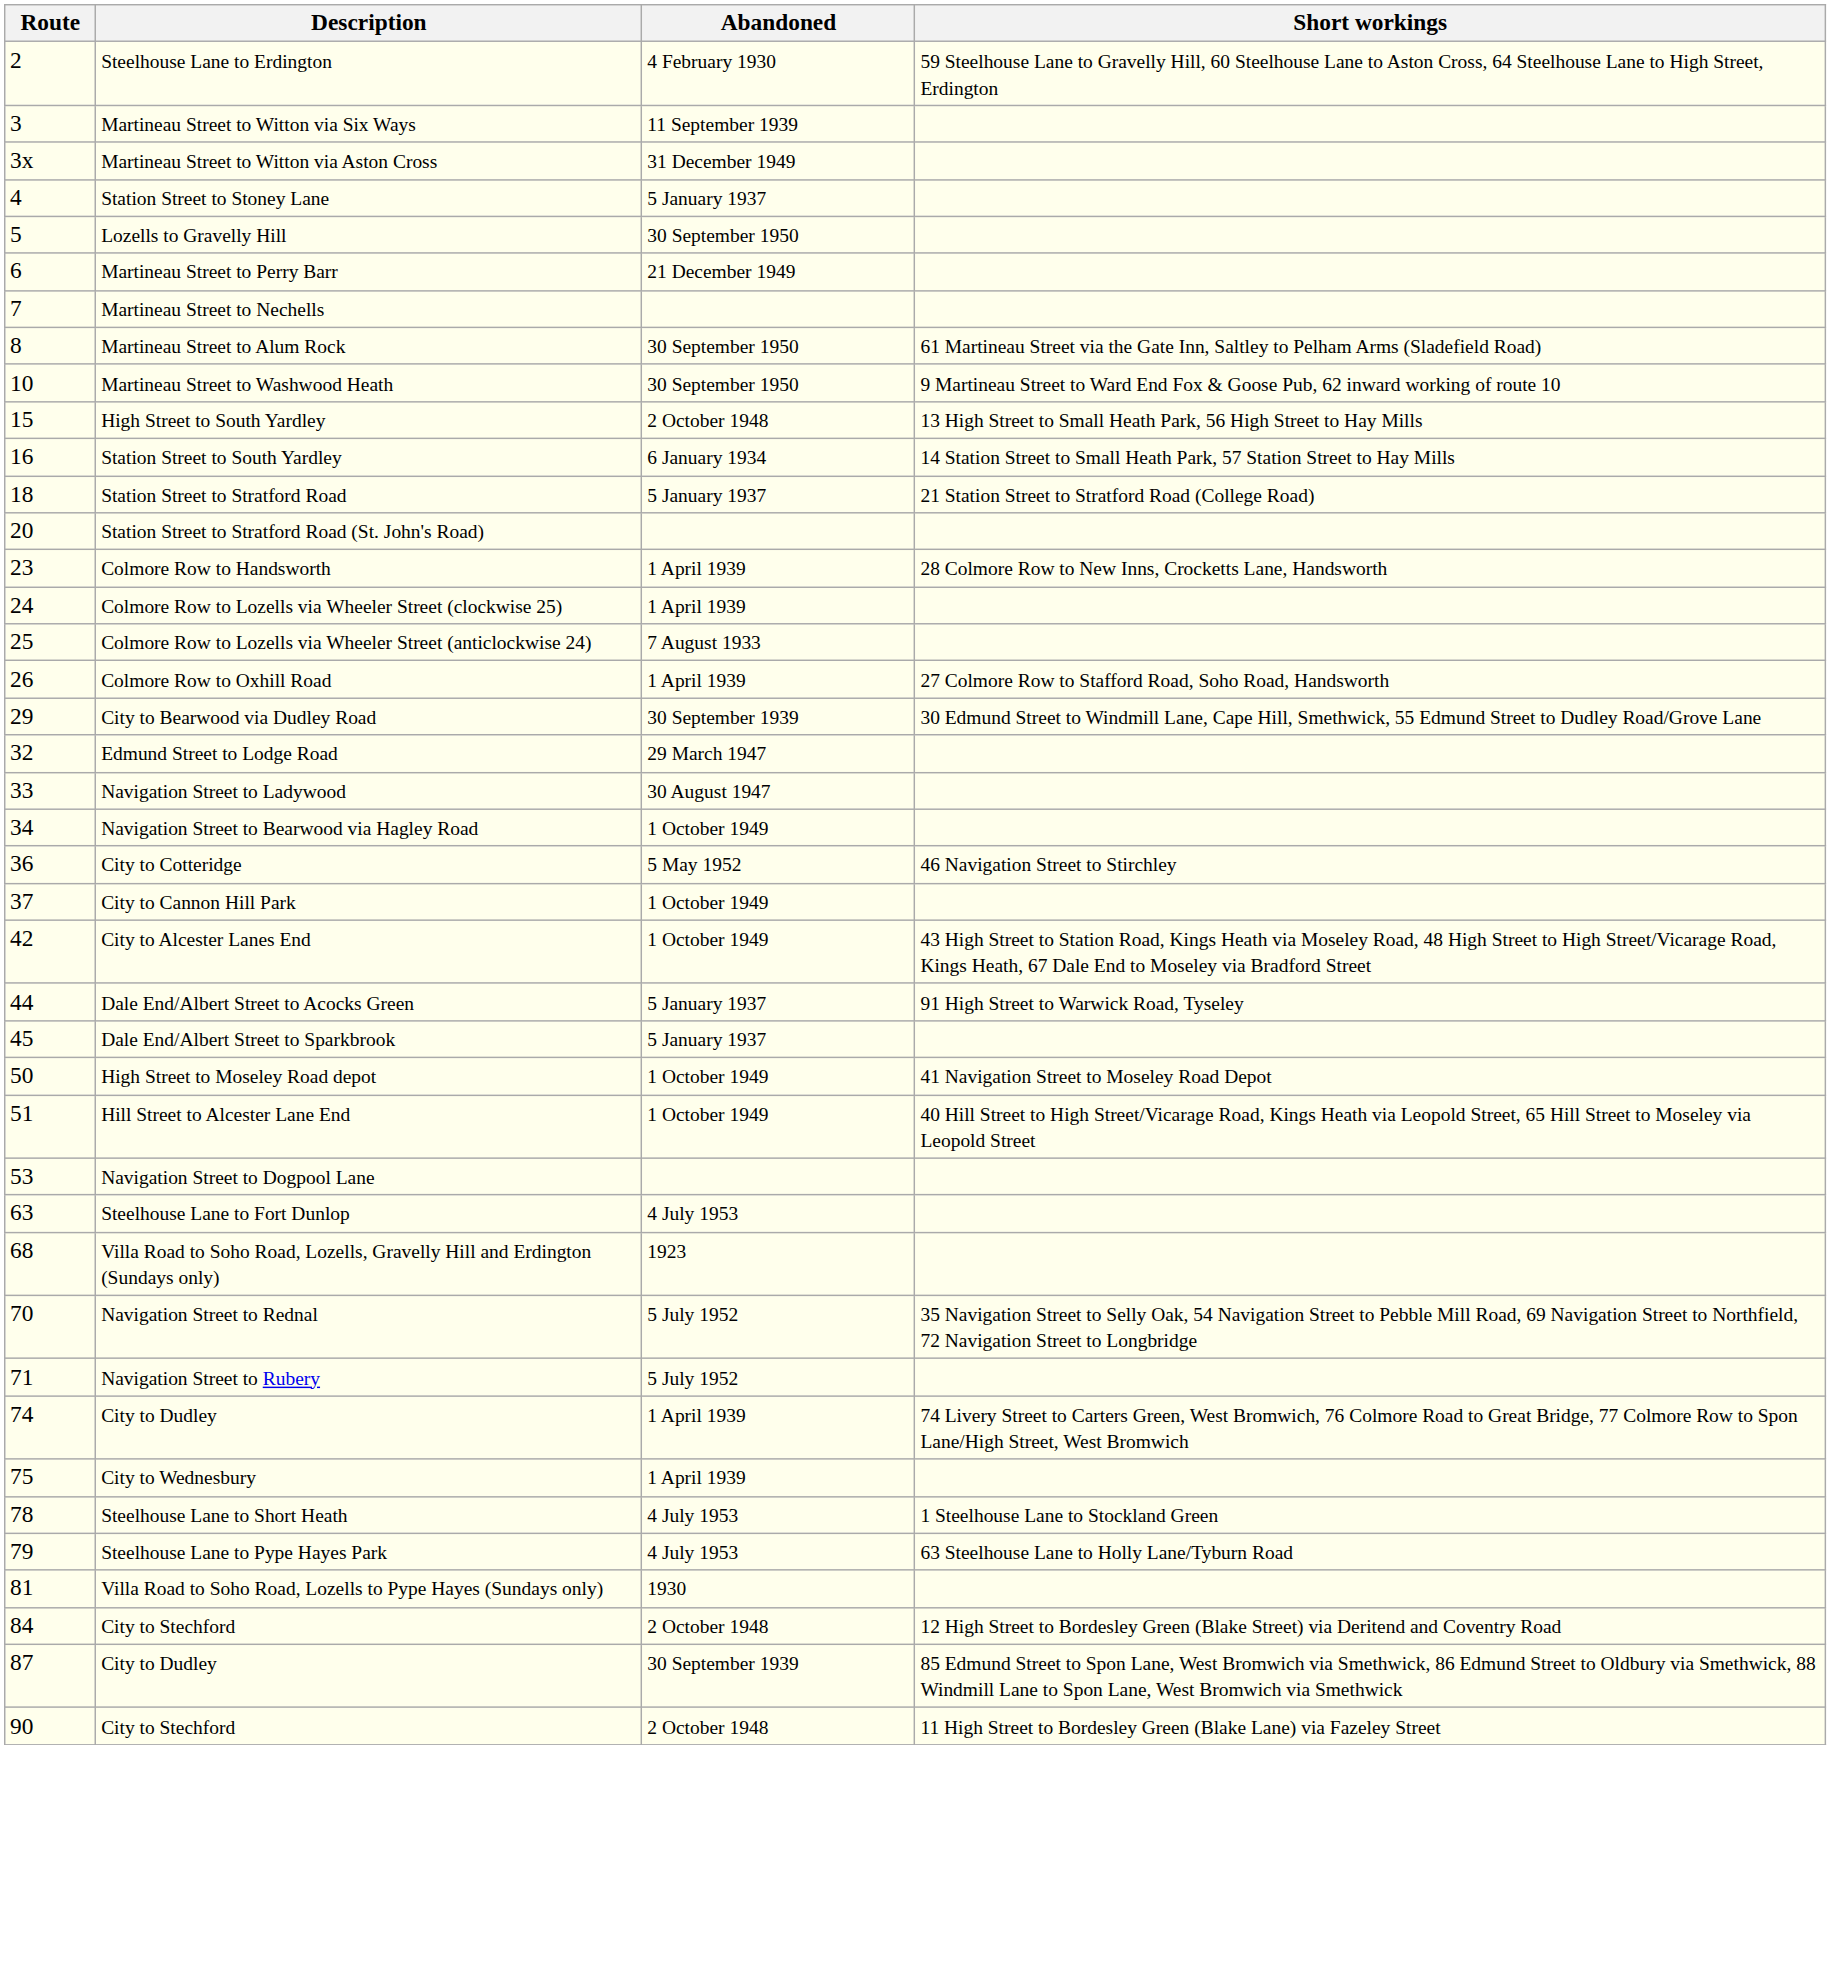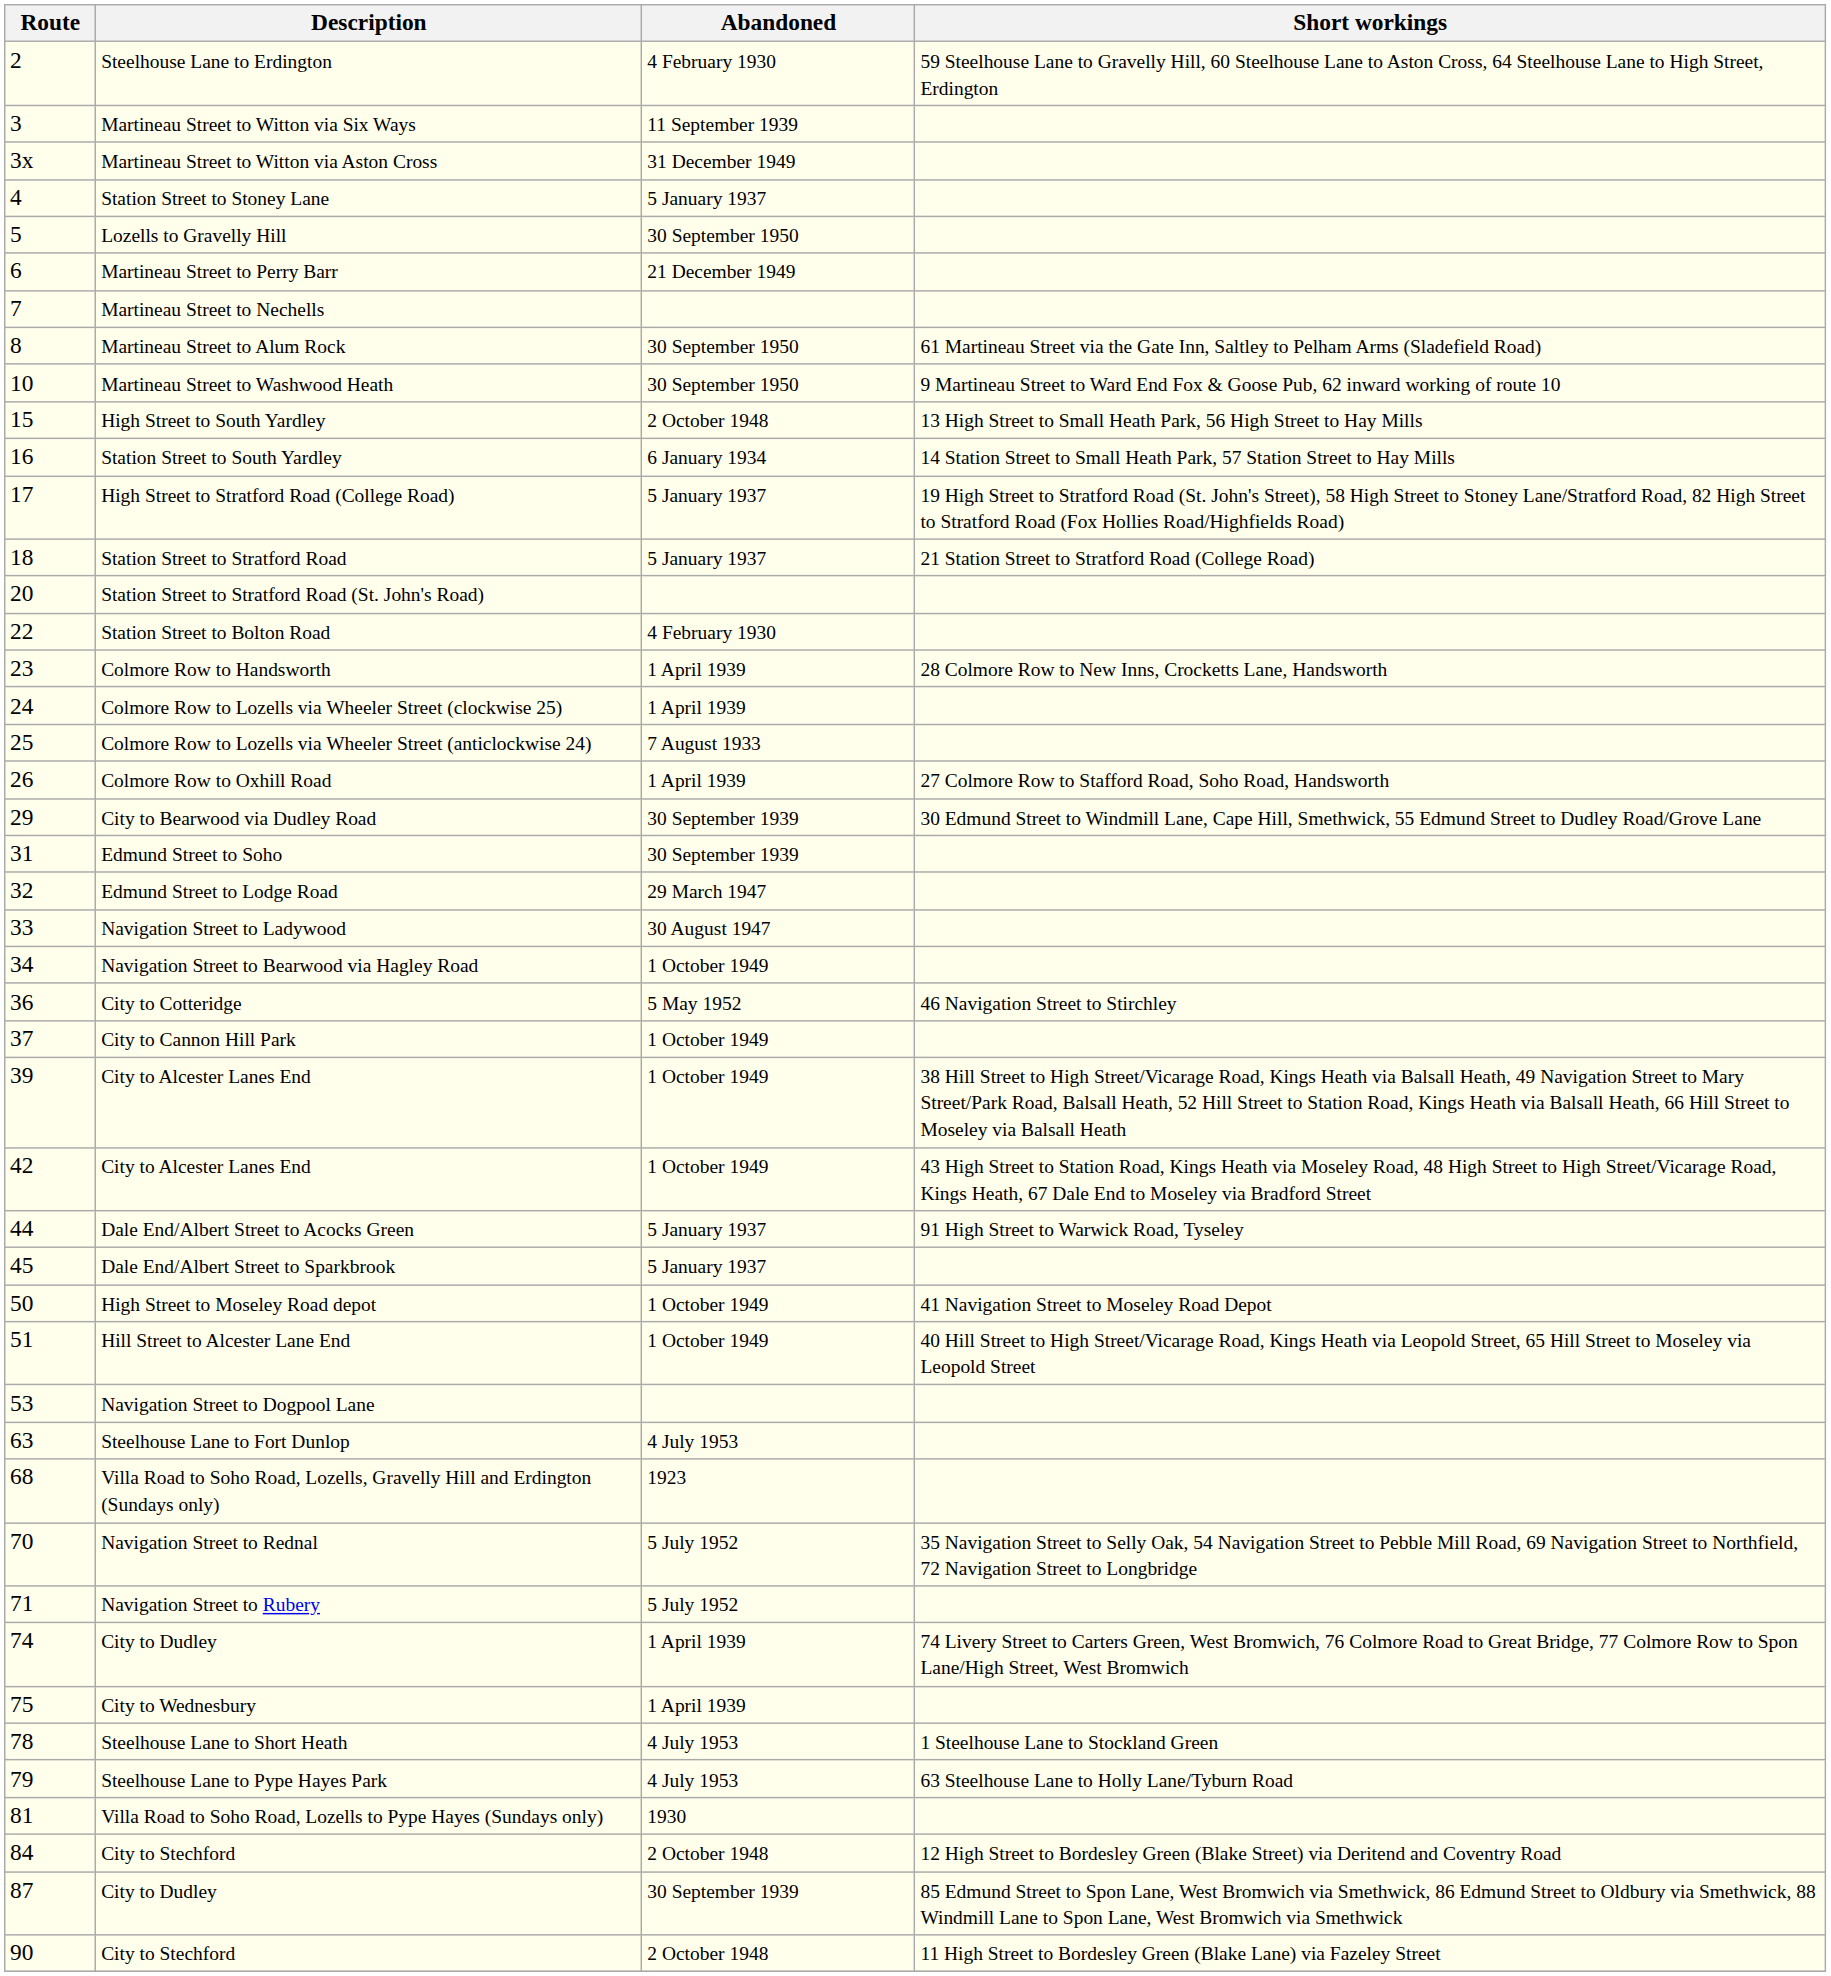+ row: 17 | High Street to Stratford Road (College Road) | 5 January 1937 | 19 High Street to Stratford Road (St. John's Street), 58 High Street to Stoney Lane/Stratford Road, 82 High Street to Stratford Road (Fox Hollies Road/Highfields Road)
+ row: 22 | Station Street to Bolton Road | 4 February 1930
+ row: 31 | Edmund Street to Soho | 30 September 1939
+ row: 39 | City to Alcester Lanes End | 1 October 1949 | 38 Hill Street to High Street/Vicarage Road, Kings Heath via Balsall Heath, 49 Navigation Street to Mary Street/Park Road, Balsall Heath, 52 Hill Street to Station Road, Kings Heath via Balsall Heath, 66 Hill Street to Moseley via Balsall Heath
